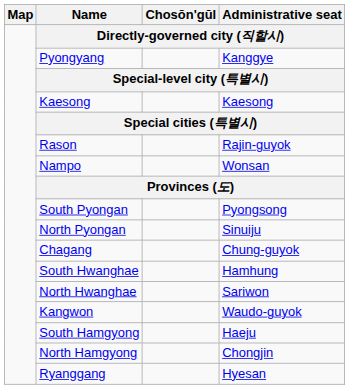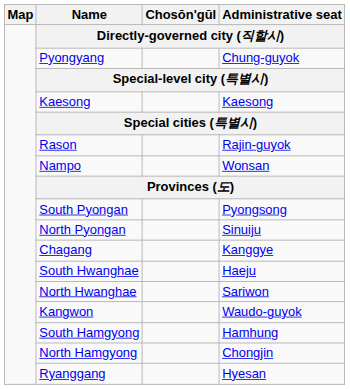Pyongyang | Administrative seat: Kanggye -> Chung-guyok
Chagang | Administrative seat: Chung-guyok -> Kanggye
South Hwanghae | Administrative seat: Hamhung -> Haeju
South Hamgyong | Administrative seat: Haeju -> Hamhung
